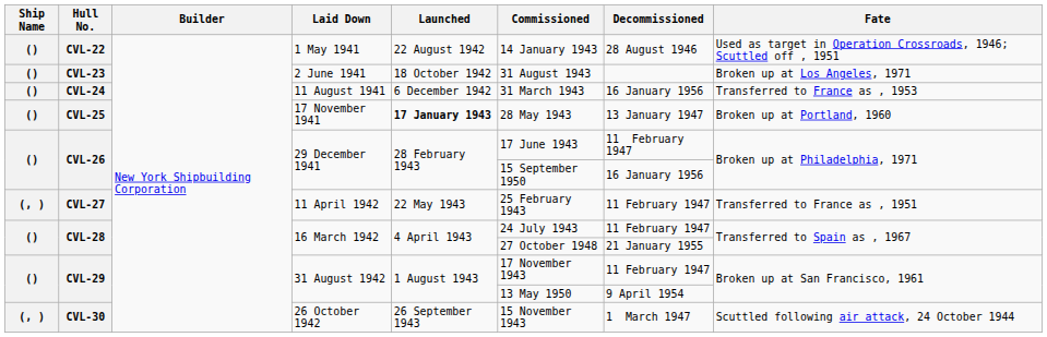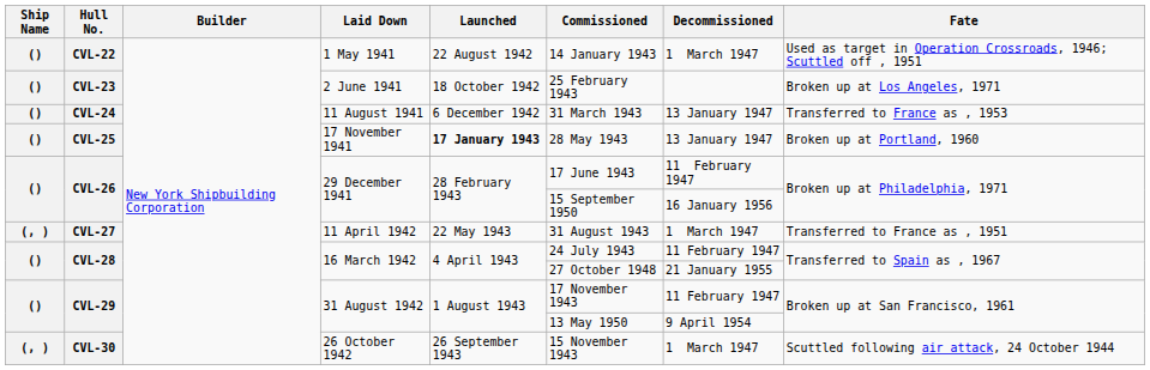CVL-22 | Decommissioned: 28 August 1946 -> 1 March 1947
CVL-23 | Commissioned: 31 August 1943 -> 25 February 1943
CVL-24 | Decommissioned: 16 January 1956 -> 13 January 1947
CVL-27 | Commissioned: 25 February 1943 -> 31 August 1943
CVL-27 | Decommissioned: 11 February 1947 -> 1 March 1947
